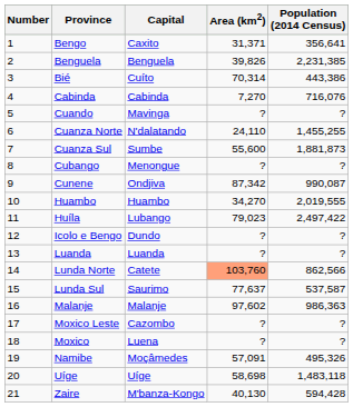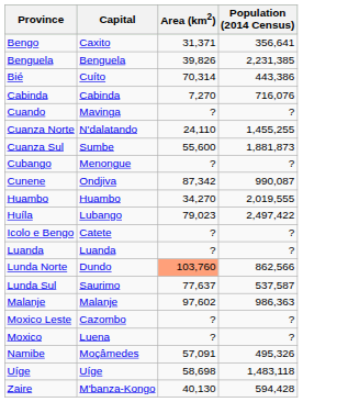- column: Number | 1 | 2 | 3 | 4 | 5 | 6 | 7 | 8 | 9 | 10 | 11 | 12 | 13 | 14 | 15 | 16 | 17 | 18 | 19 | 20 | 21
Icolo e Bengo | Capital: Dundo -> Catete
Lunda Norte | Capital: Catete -> Dundo
